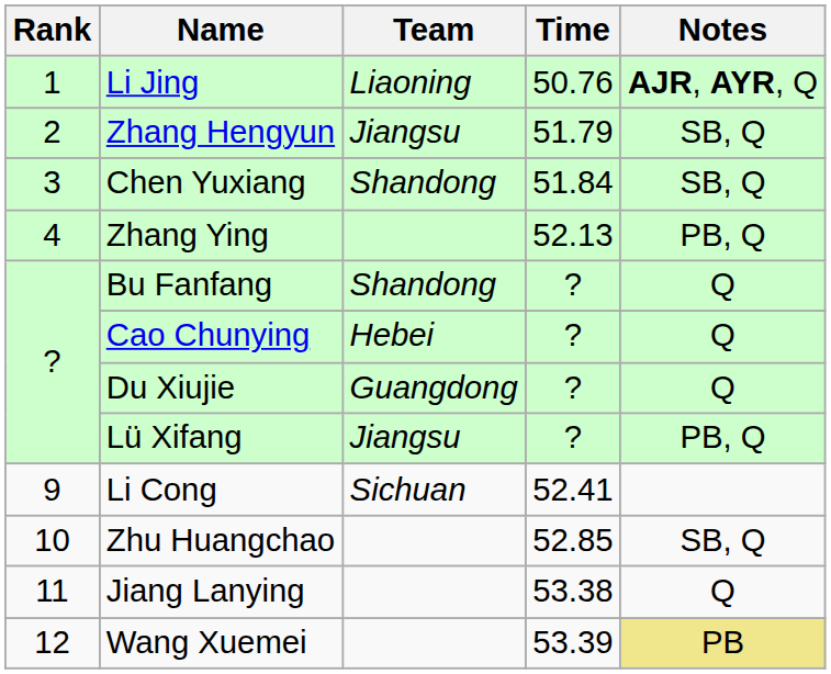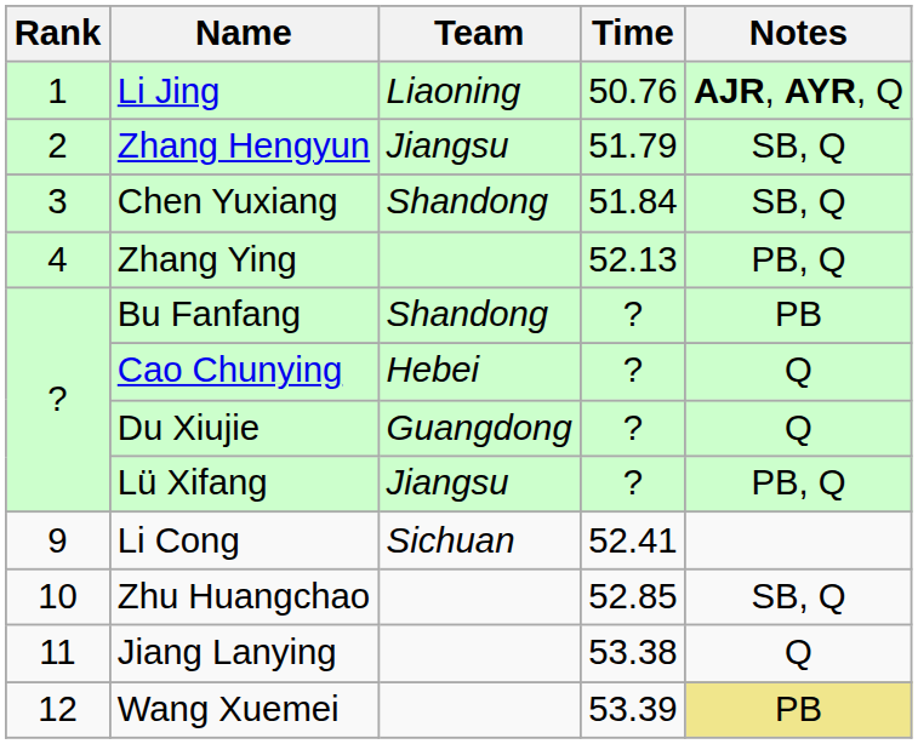Bu Fanfang | Notes: Q -> PB
